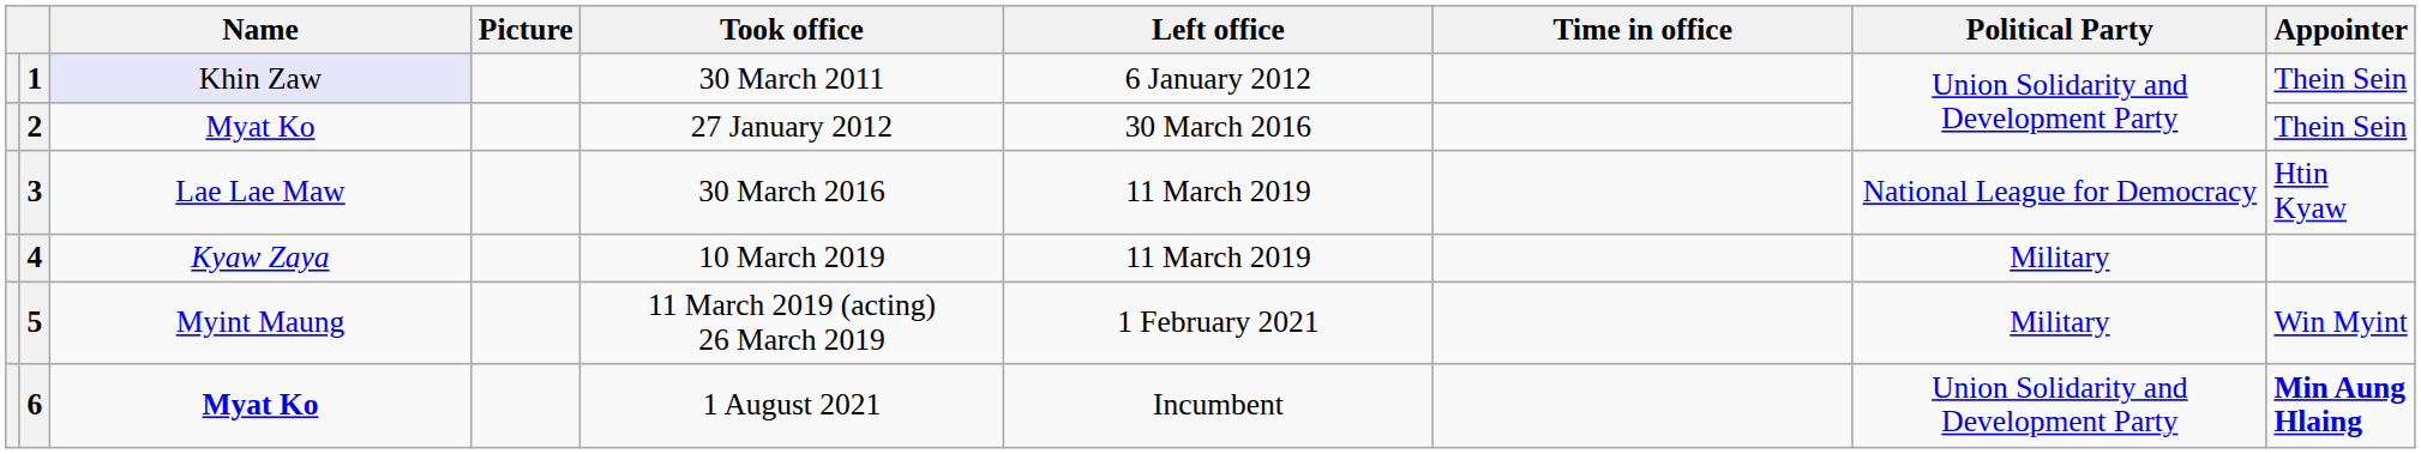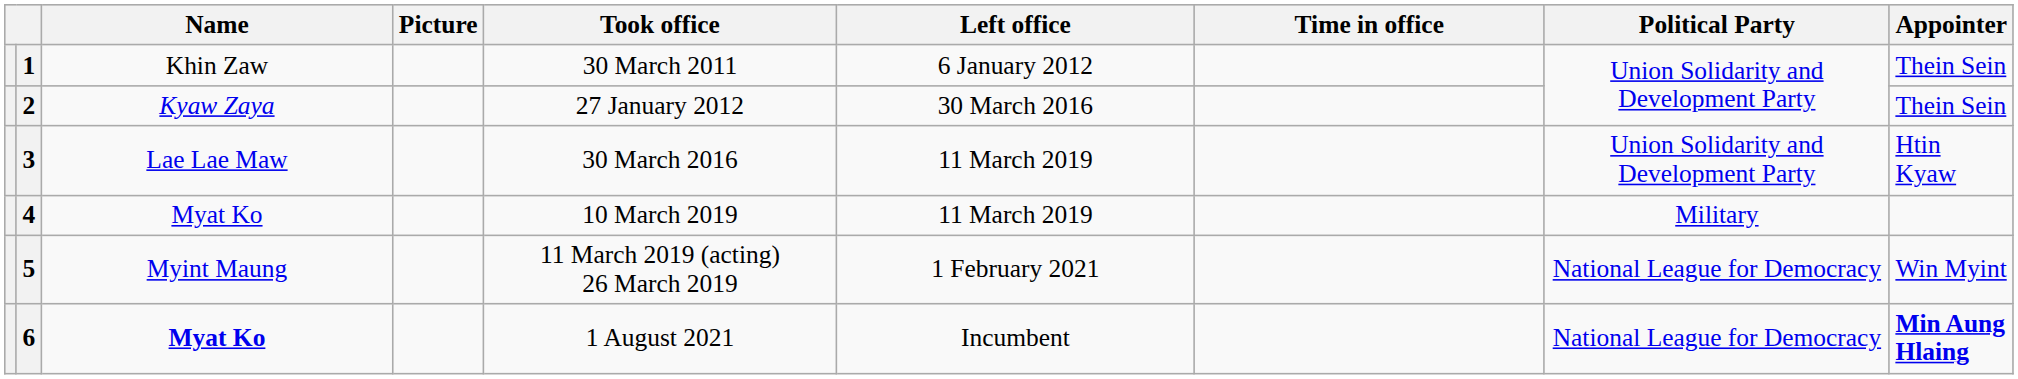1 | Name: lavender background -> no background
2 | Name: Myat Ko -> Kyaw Zaya
3 | Political Party: National League for Democracy -> Union Solidarity and Development Party
4 | Name: Kyaw Zaya -> Myat Ko
5 | Political Party: Military -> National League for Democracy
6 | Political Party: Union Solidarity and Development Party -> National League for Democracy
